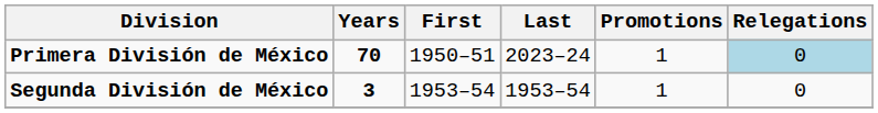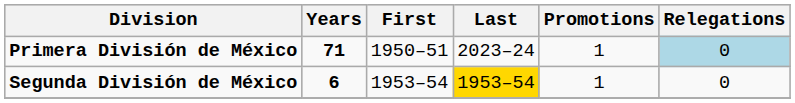Primera División de México | Years: 70 -> 71
Segunda División de México | Years: 3 -> 6
Segunda División de México | Last: no background -> gold background
